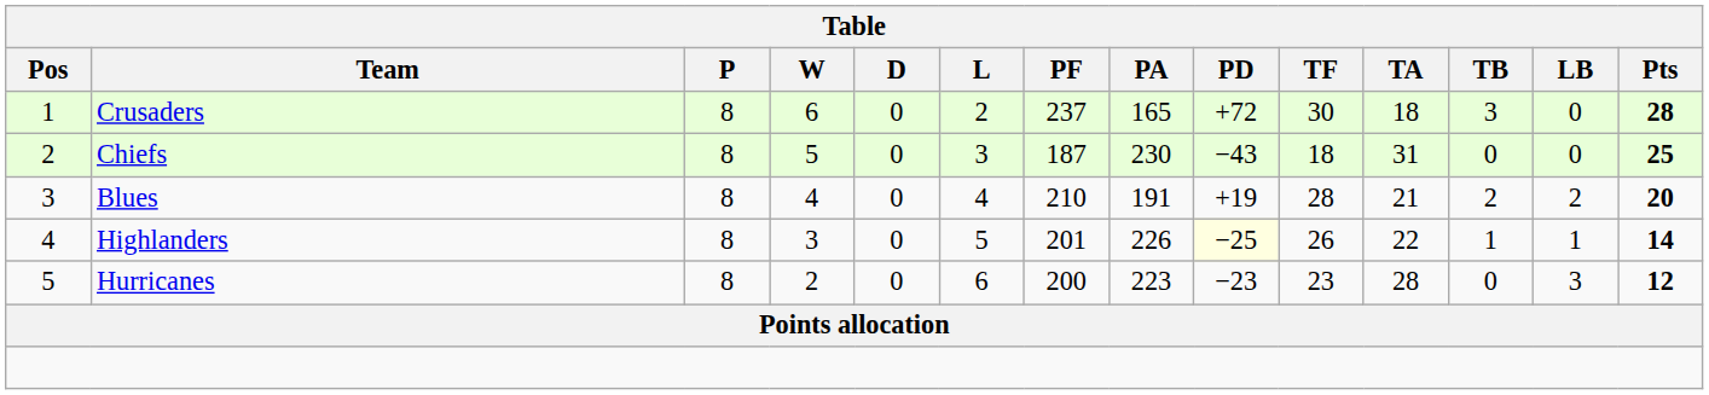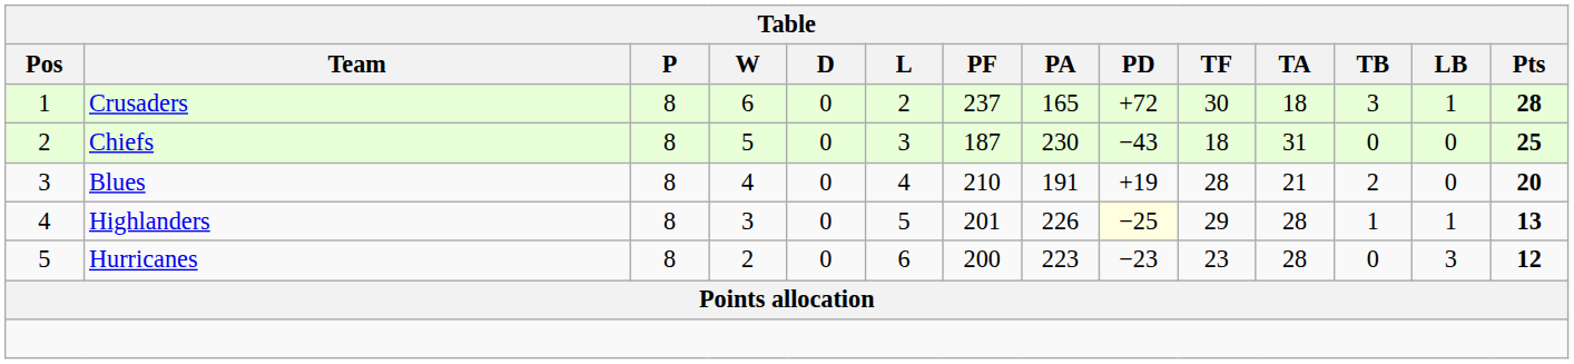Crusaders | LB: 0 -> 1
Blues | LB: 2 -> 0
Highlanders | TF: 26 -> 29
Highlanders | TA: 22 -> 28
Highlanders | Pts: 14 -> 13
